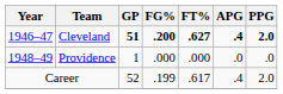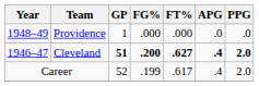rows swapped: Cleveland <-> Providence
